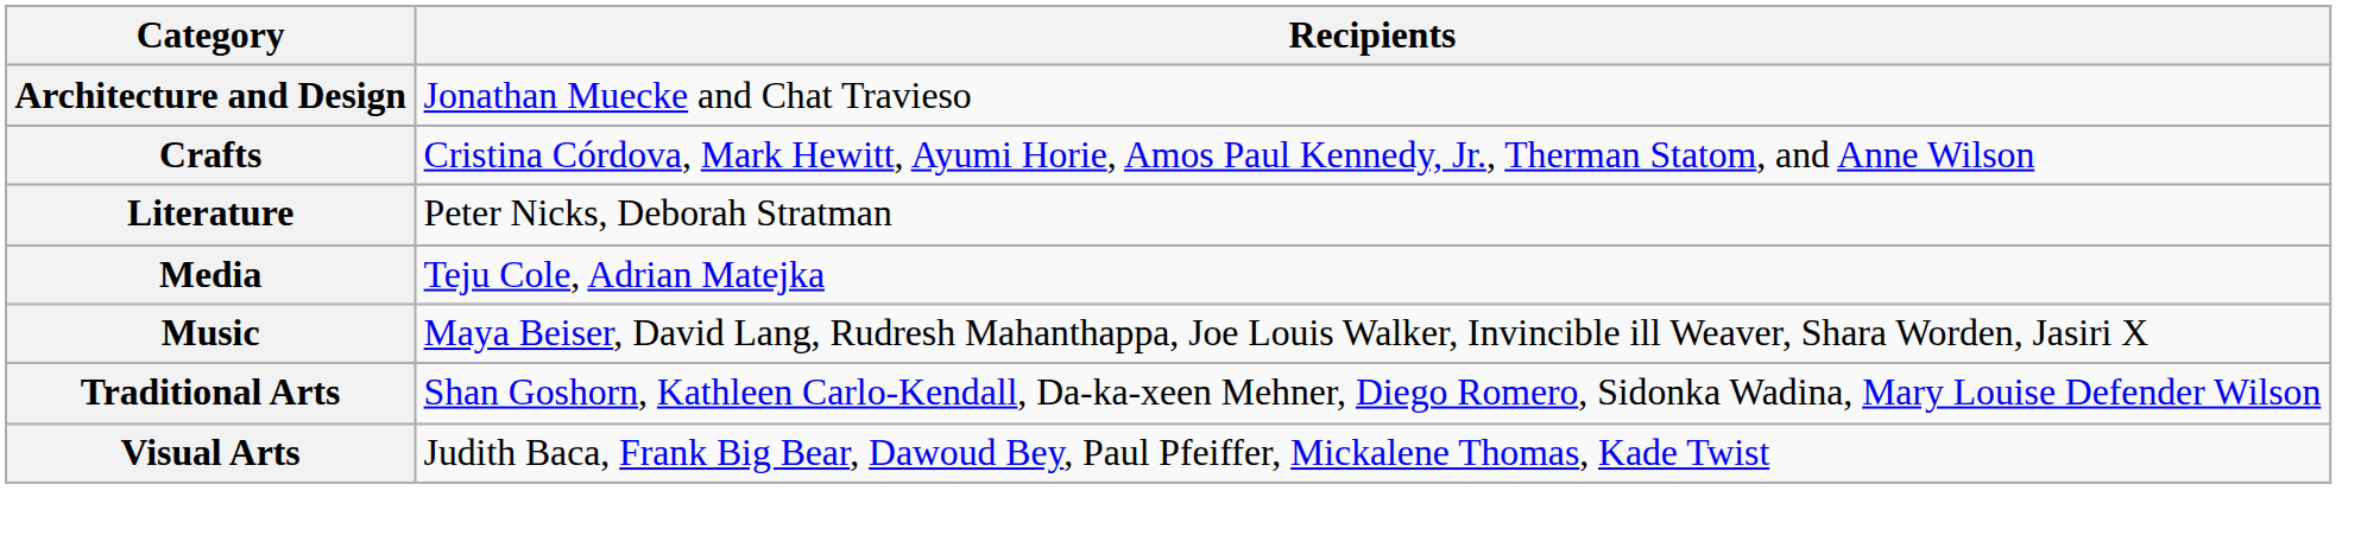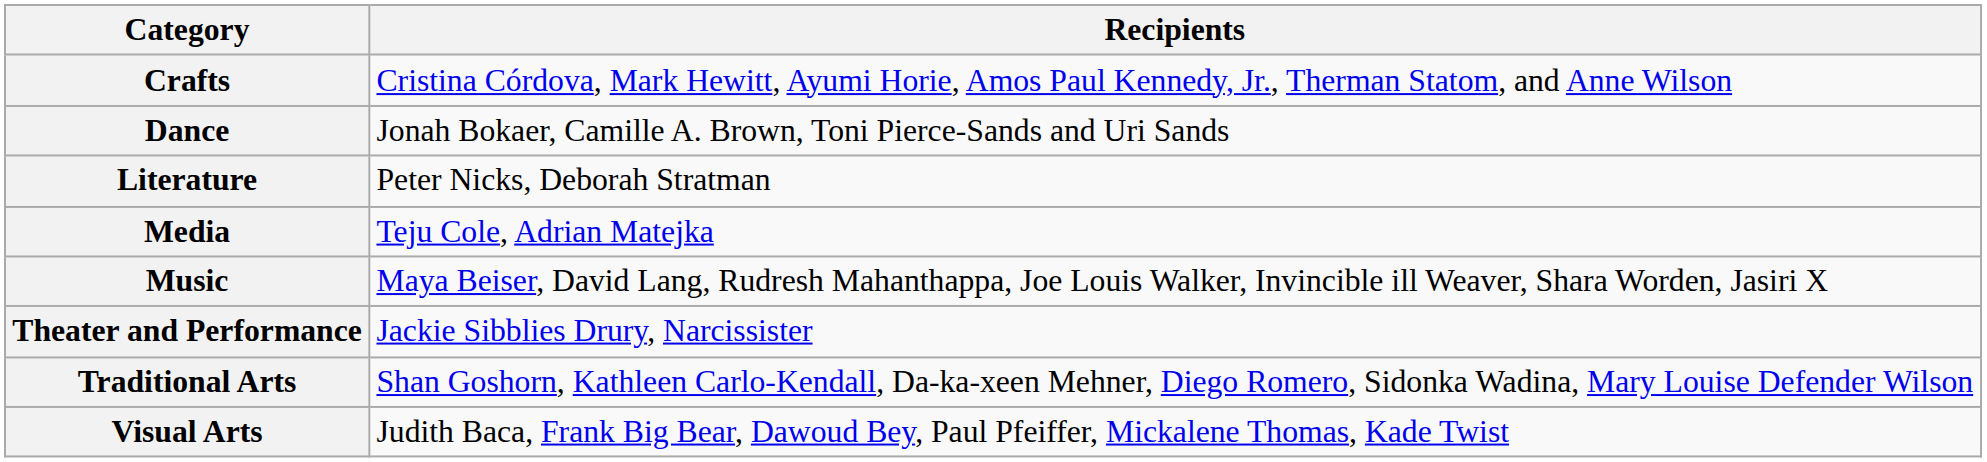- row: Architecture and Design | Jonathan Muecke and Chat Travieso
+ row: Dance | Jonah Bokaer, Camille A. Brown, Toni Pierce-Sands and Uri Sands
+ row: Theater and Performance | Jackie Sibblies Drury, Narcissister
